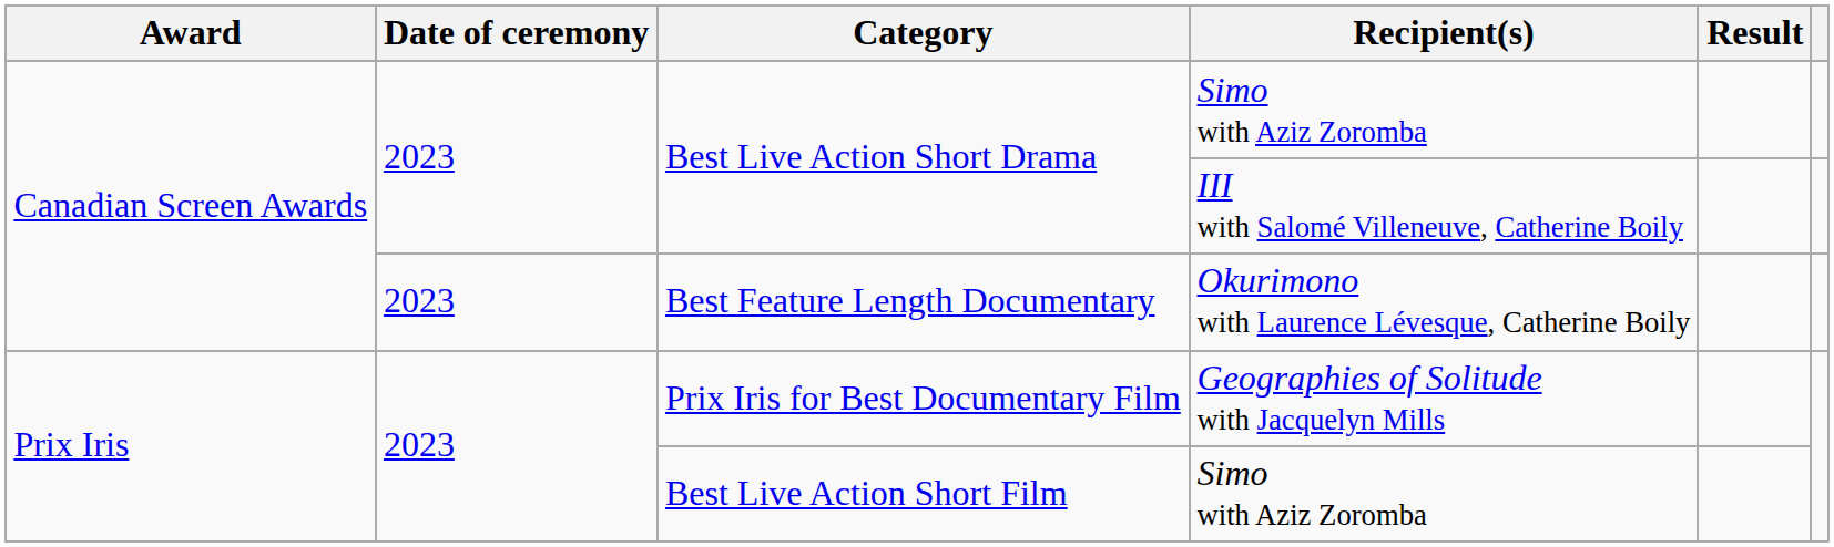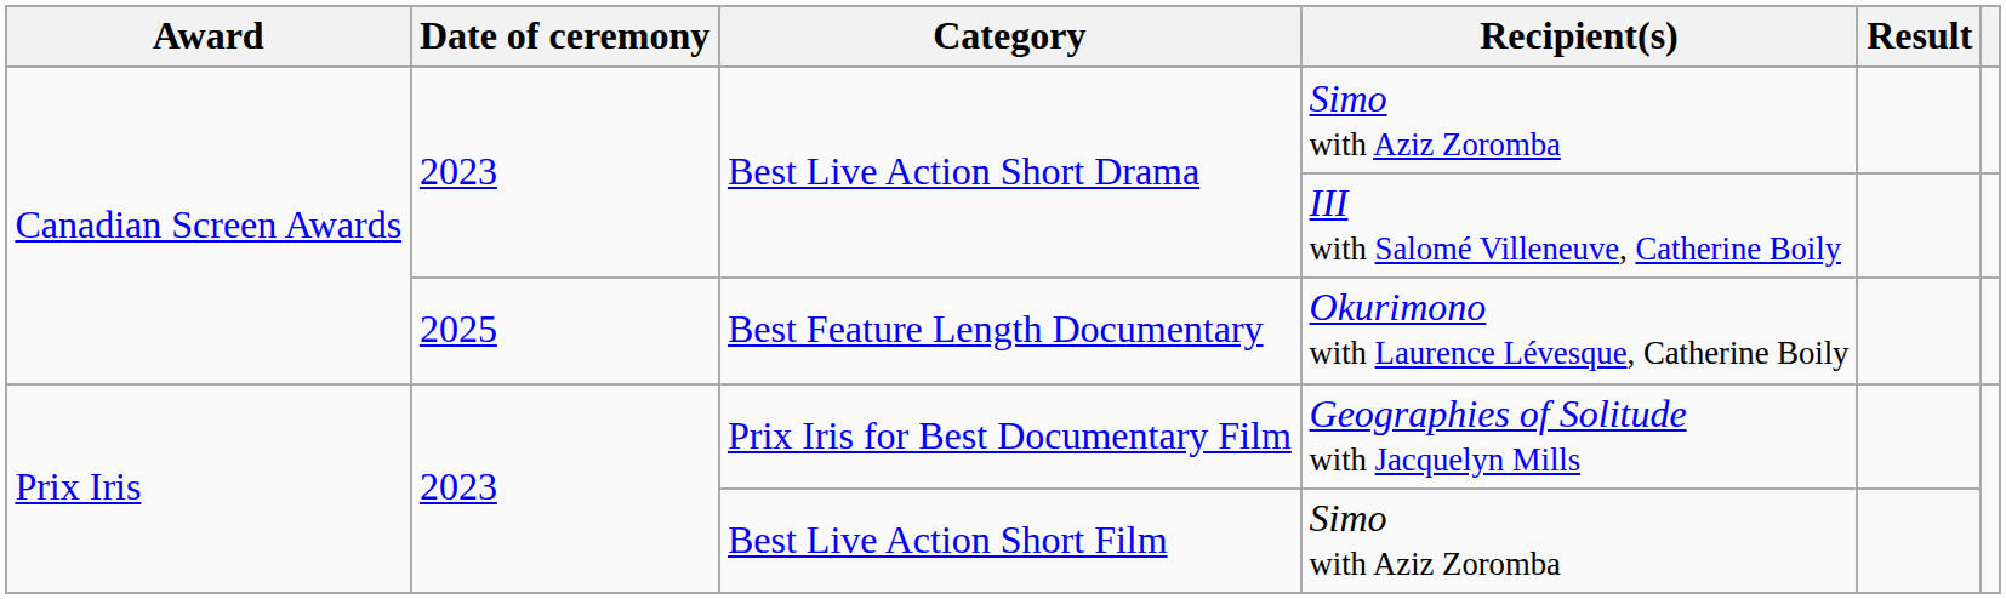Best Feature Length Documentary | Date of ceremony: 2023 -> 2025
